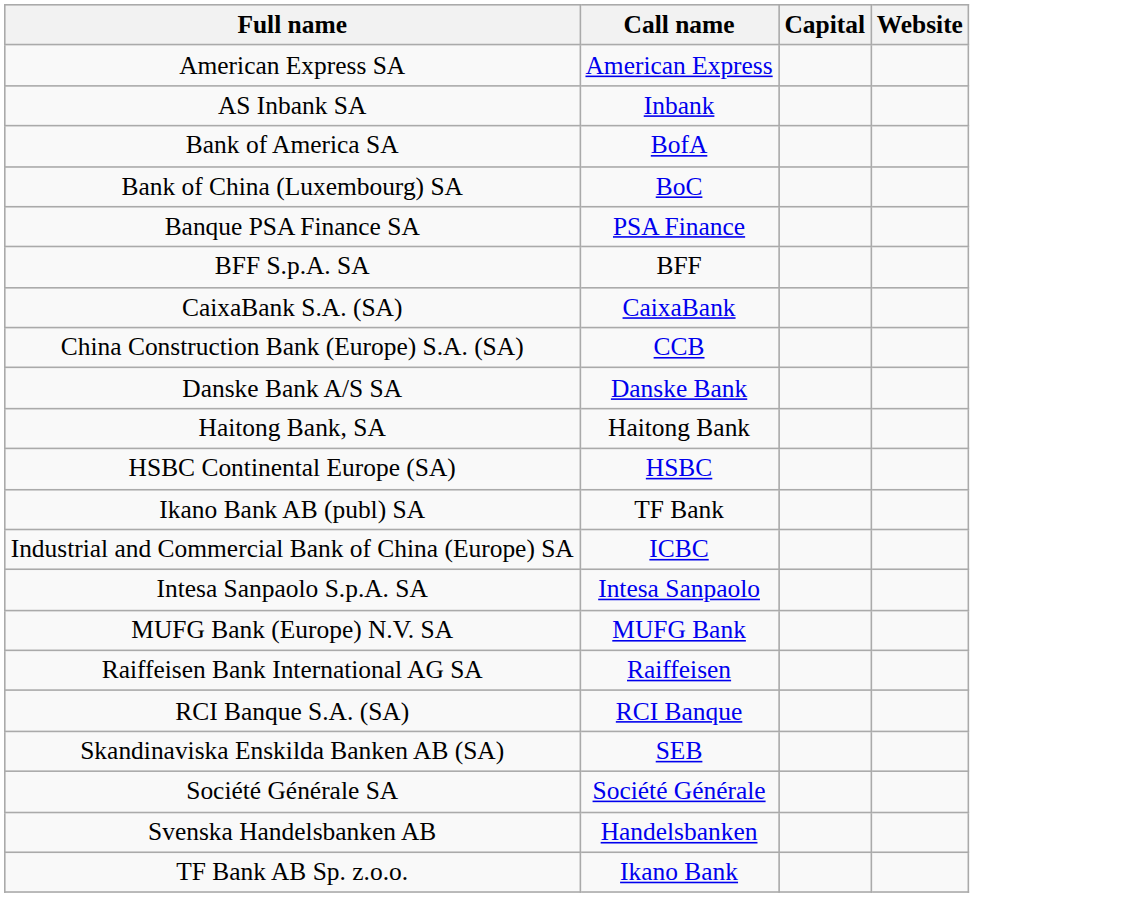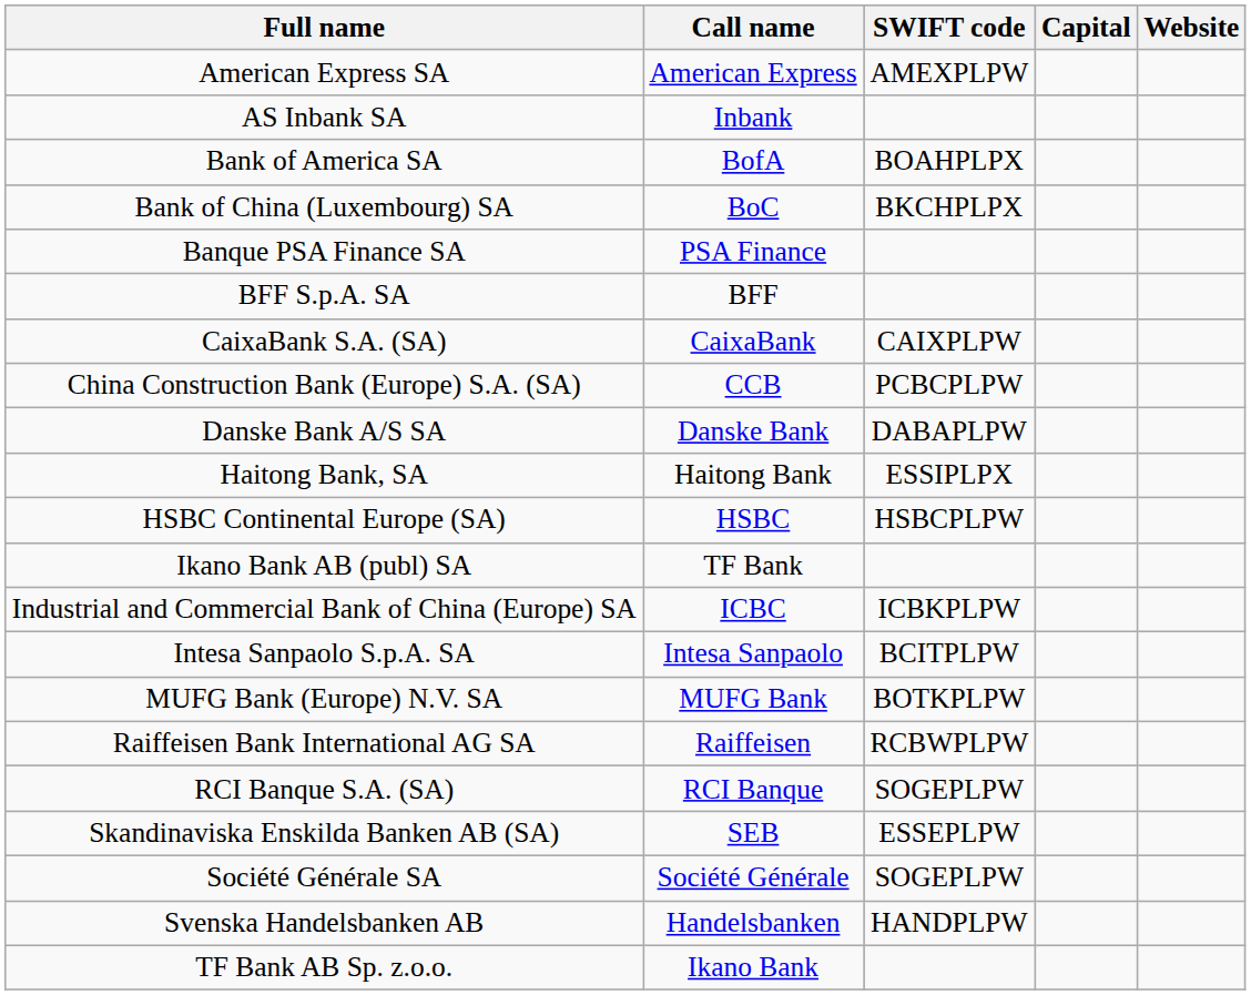+ column: SWIFT code | AMEXPLPW | BOAHPLPX | BKCHPLPX | CAIXPLPW | PCBCPLPW | DABAPLPW | ESSIPLPX | HSBCPLPW | ICBKPLPW | BCITPLPW | BOTKPLPW | RCBWPLPW | SOGEPLPW | ESSEPLPW | SOGEPLPW | HANDPLPW
